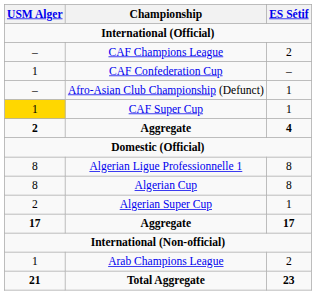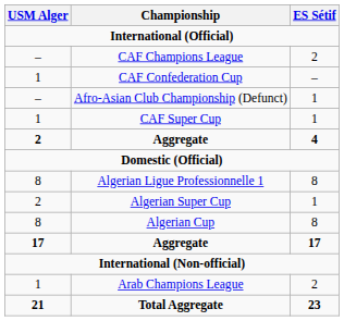CAF Super Cup | USM Alger: gold background -> no background
rows swapped: Algerian Cup <-> Algerian Super Cup
